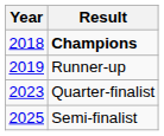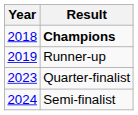Semi-finalist | Year: 2025 -> 2024
